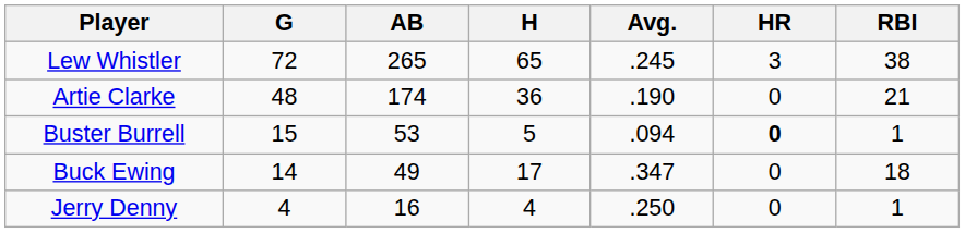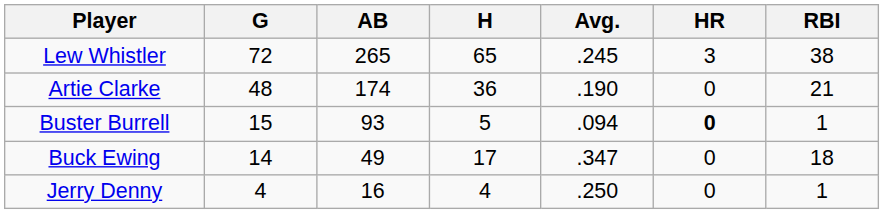Buster Burrell | AB: 53 -> 93
